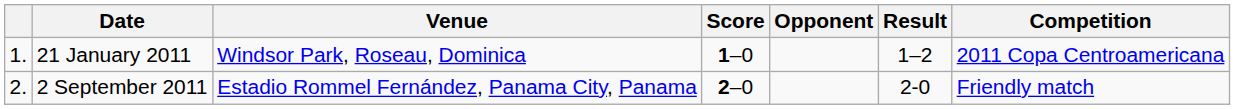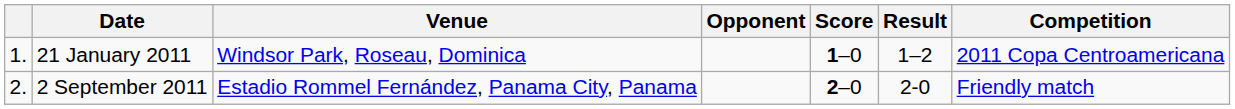columns swapped: Opponent <-> Score
